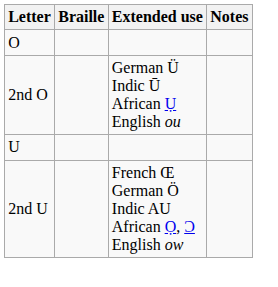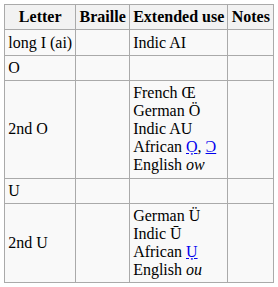+ row: long I (ai) | Indic AI
2nd O | Extended use: German Ü Indic Ū African Ụ English ou -> French Œ German Ö Indic AU African Ọ, Ɔ English ow
2nd U | Extended use: French Œ German Ö Indic AU African Ọ, Ɔ English ow -> German Ü Indic Ū African Ụ English ou
